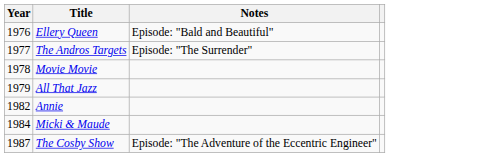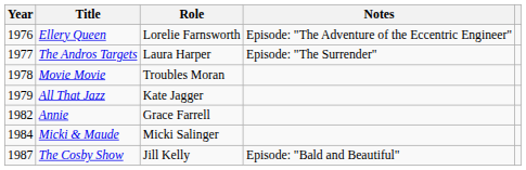+ column: Role | Lorelie Farnsworth | Laura Harper | Troubles Moran | Kate Jagger | Grace Farrell | Micki Salinger | Jill Kelly
Ellery Queen | Notes: Episode: "Bald and Beautiful" -> Episode: "The Adventure of the Eccentric Engineer"
The Cosby Show | Notes: Episode: "The Adventure of the Eccentric Engineer" -> Episode: "Bald and Beautiful"
